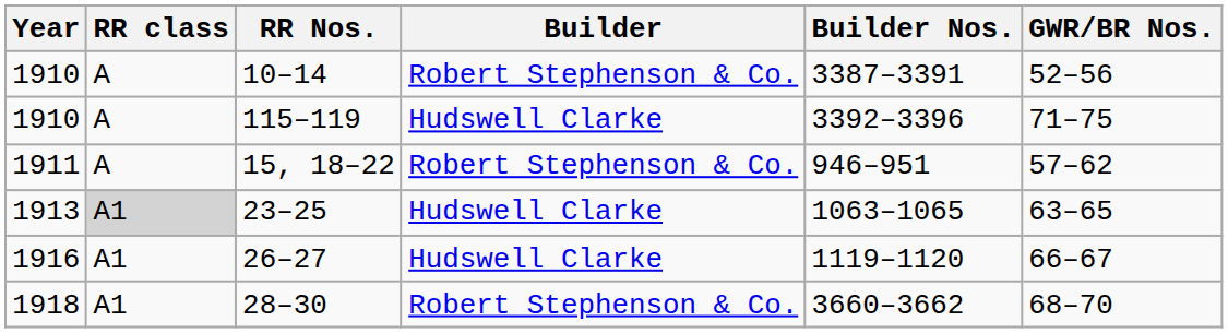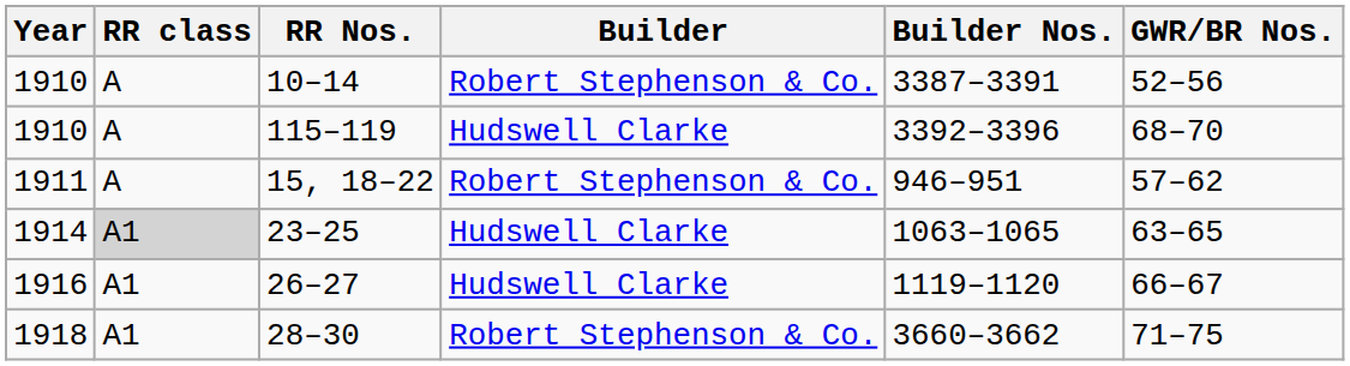115–119 | GWR/BR Nos.: 71–75 -> 68–70
23–25 | Year: 1913 -> 1914
28–30 | GWR/BR Nos.: 68–70 -> 71–75
